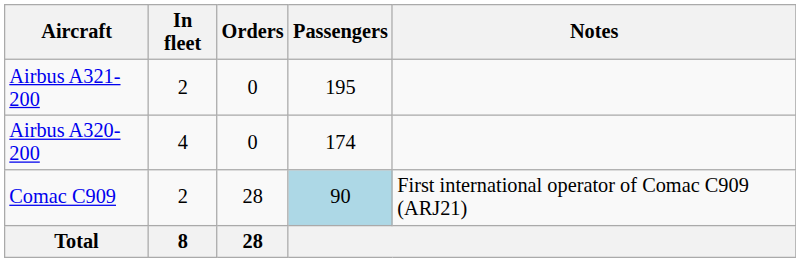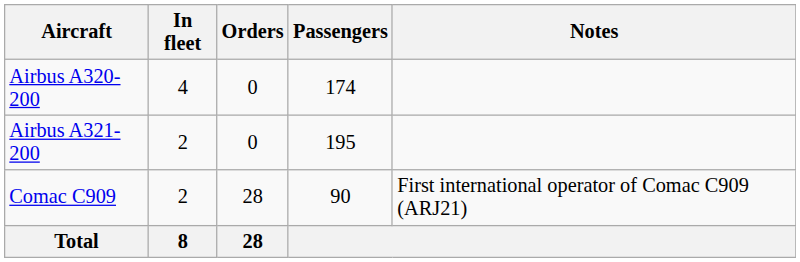rows swapped: Airbus A320-200 <-> Airbus A321-200
Comac C909 | Passengers: lightblue background -> no background
